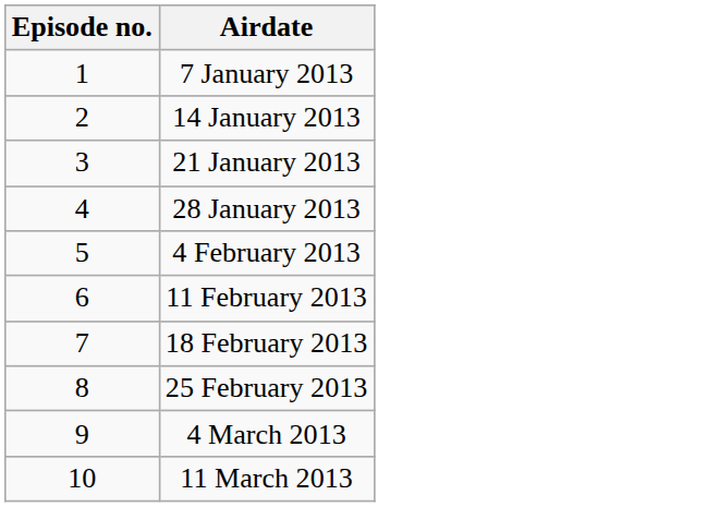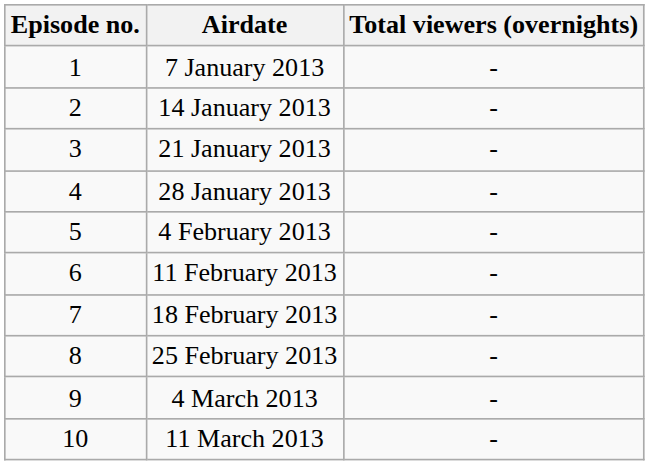+ column: Total viewers (overnights) | - | - | - | - | - | - | - | - | - | -
